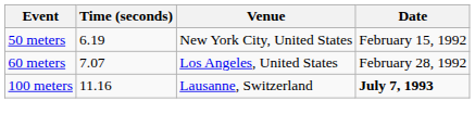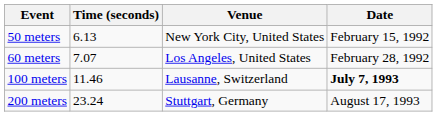50 meters | Time (seconds): 6.19 -> 6.13
100 meters | Time (seconds): 11.16 -> 11.46
+ row: 200 meters | 23.24 | Stuttgart, Germany | August 17, 1993
